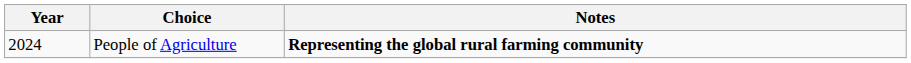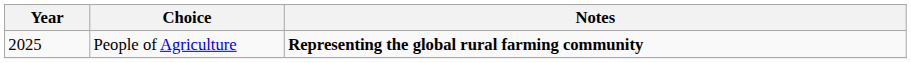People of Agriculture | Year: 2024 -> 2025
